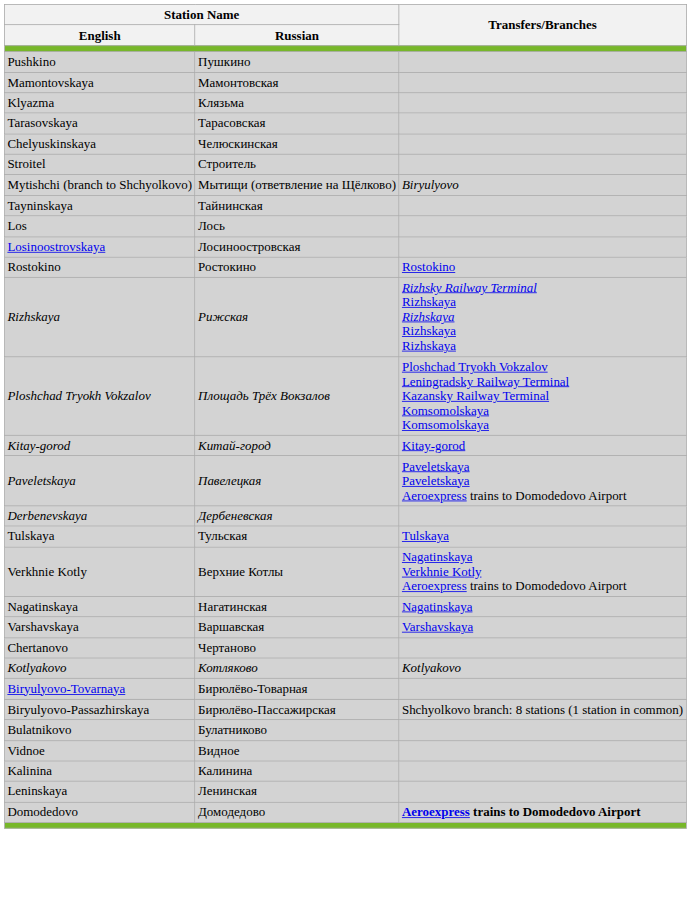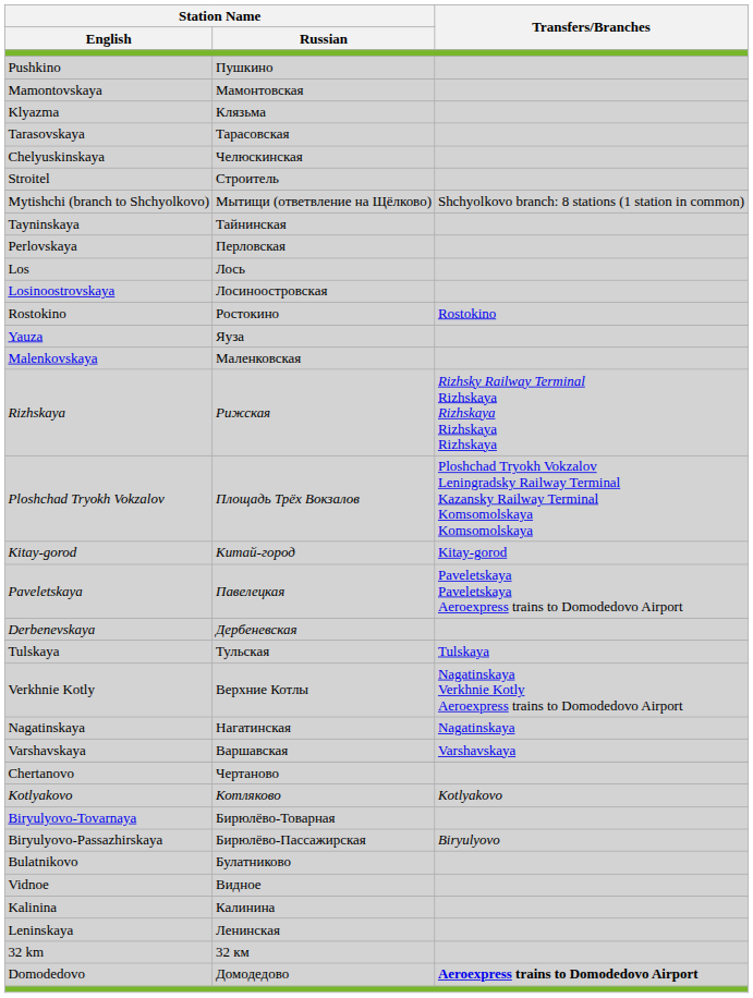Mytishchi (branch to Shchyolkovo) | Transfers/Branches: Biryulyovo -> Shchyolkovo branch: 8 stations (1 station in common)
+ row: Perlovskaya | Перловская
+ row: Yauza | Яуза
+ row: Malenkovskaya | Маленковская
Biryulyovo-Passazhirskaya | Transfers/Branches: Shchyolkovo branch: 8 stations (1 station in common) -> Biryulyovo
+ row: 32 km | 32 км
